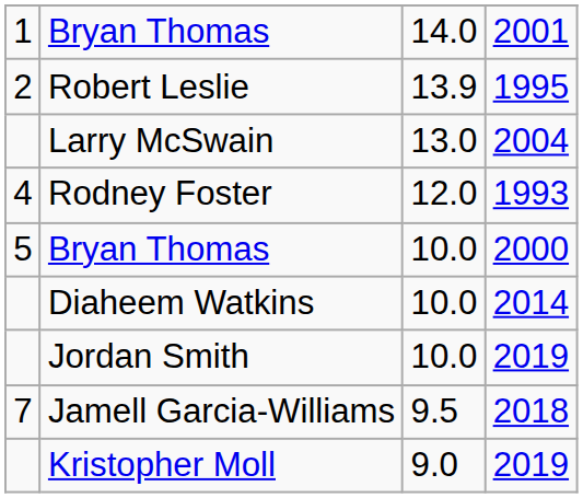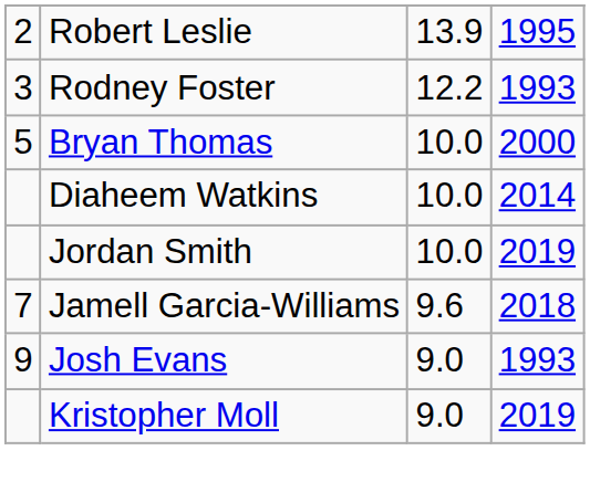- row: 1 | Bryan Thomas | 14.0 | 2001
- row: Larry McSwain | 13.0 | 2004
Rodney Foster | column 1: 4 -> 3
Rodney Foster | column 3: 12.0 -> 12.2
Jamell Garcia-Williams | column 3: 9.5 -> 9.6
+ row: 9 | Josh Evans | 9.0 | 1993
